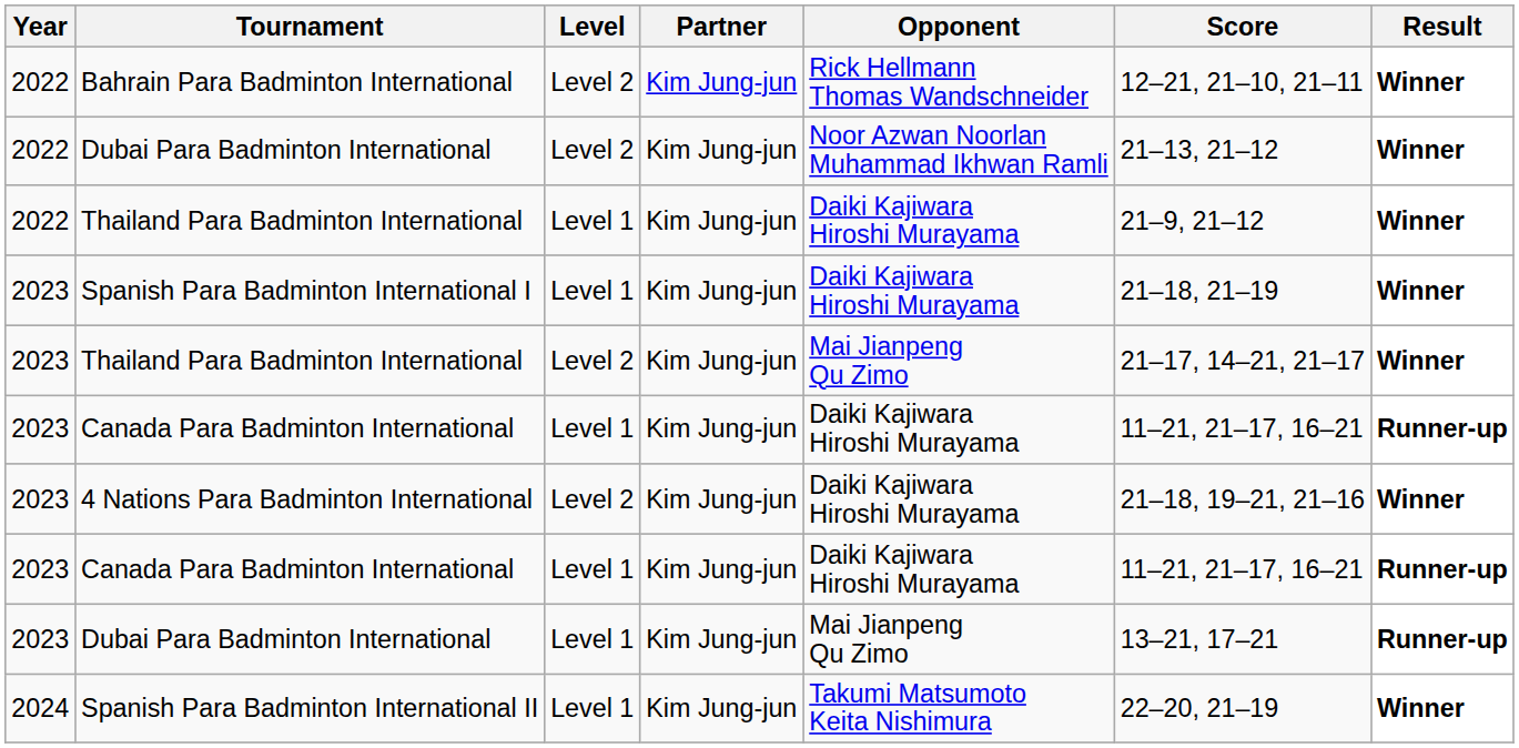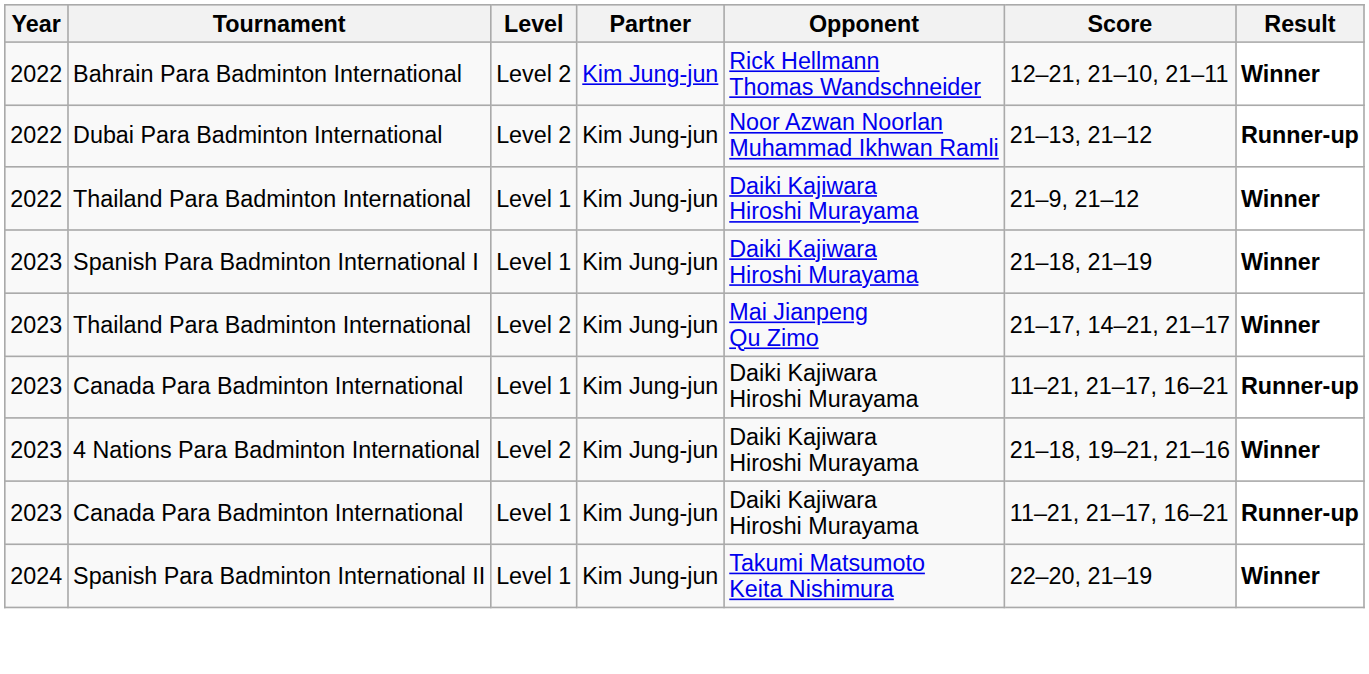2022 / Dubai Para Badminton International | Result: Winner -> Runner-up
- row: 2023 | Dubai Para Badminton International | Level 1 | Kim Jung-jun | Mai Jianpeng Qu Zimo | 13–21, 17–21 | Runner-up
